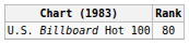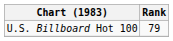U.S. Billboard Hot 100 | Rank: 80 -> 79
